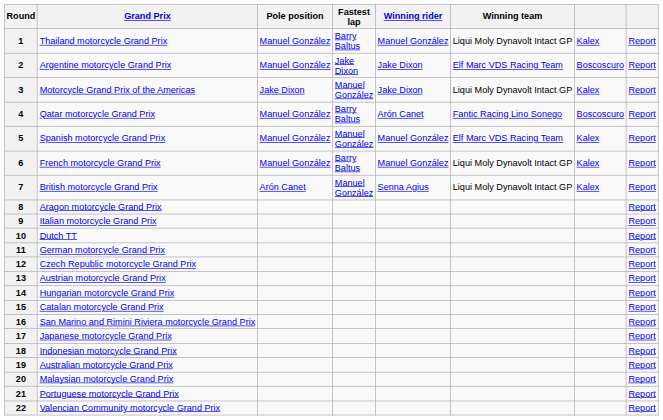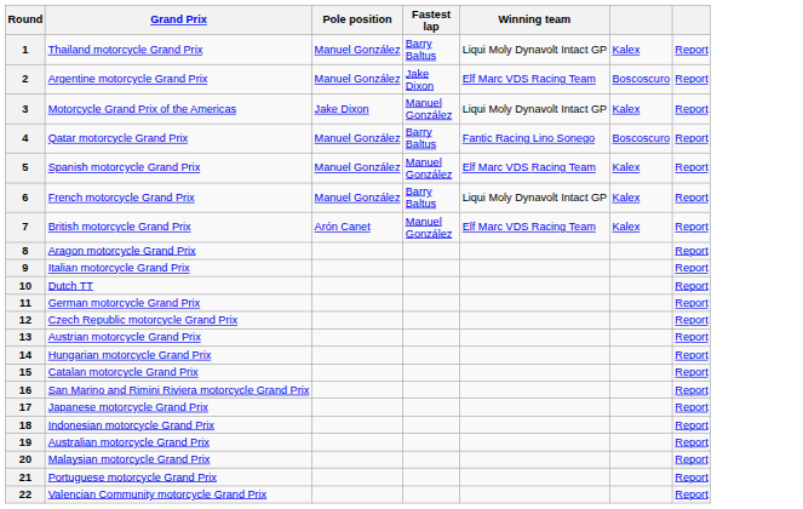- column: Winning rider | Manuel González | Jake Dixon | Jake Dixon | Arón Canet | Manuel González | Manuel González | Senna Agius
7 | Winning team: Liqui Moly Dynavolt Intact GP -> Elf Marc VDS Racing Team
